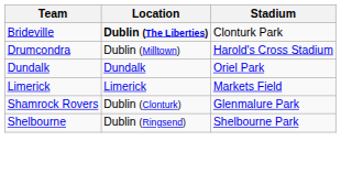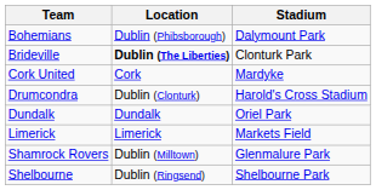+ row: Bohemians | Dublin (Phibsborough) | Dalymount Park
+ row: Cork United | Cork | Mardyke
Drumcondra | Location: Dublin (Milltown) -> Dublin (Clonturk)
Shamrock Rovers | Location: Dublin (Clonturk) -> Dublin (Milltown)
